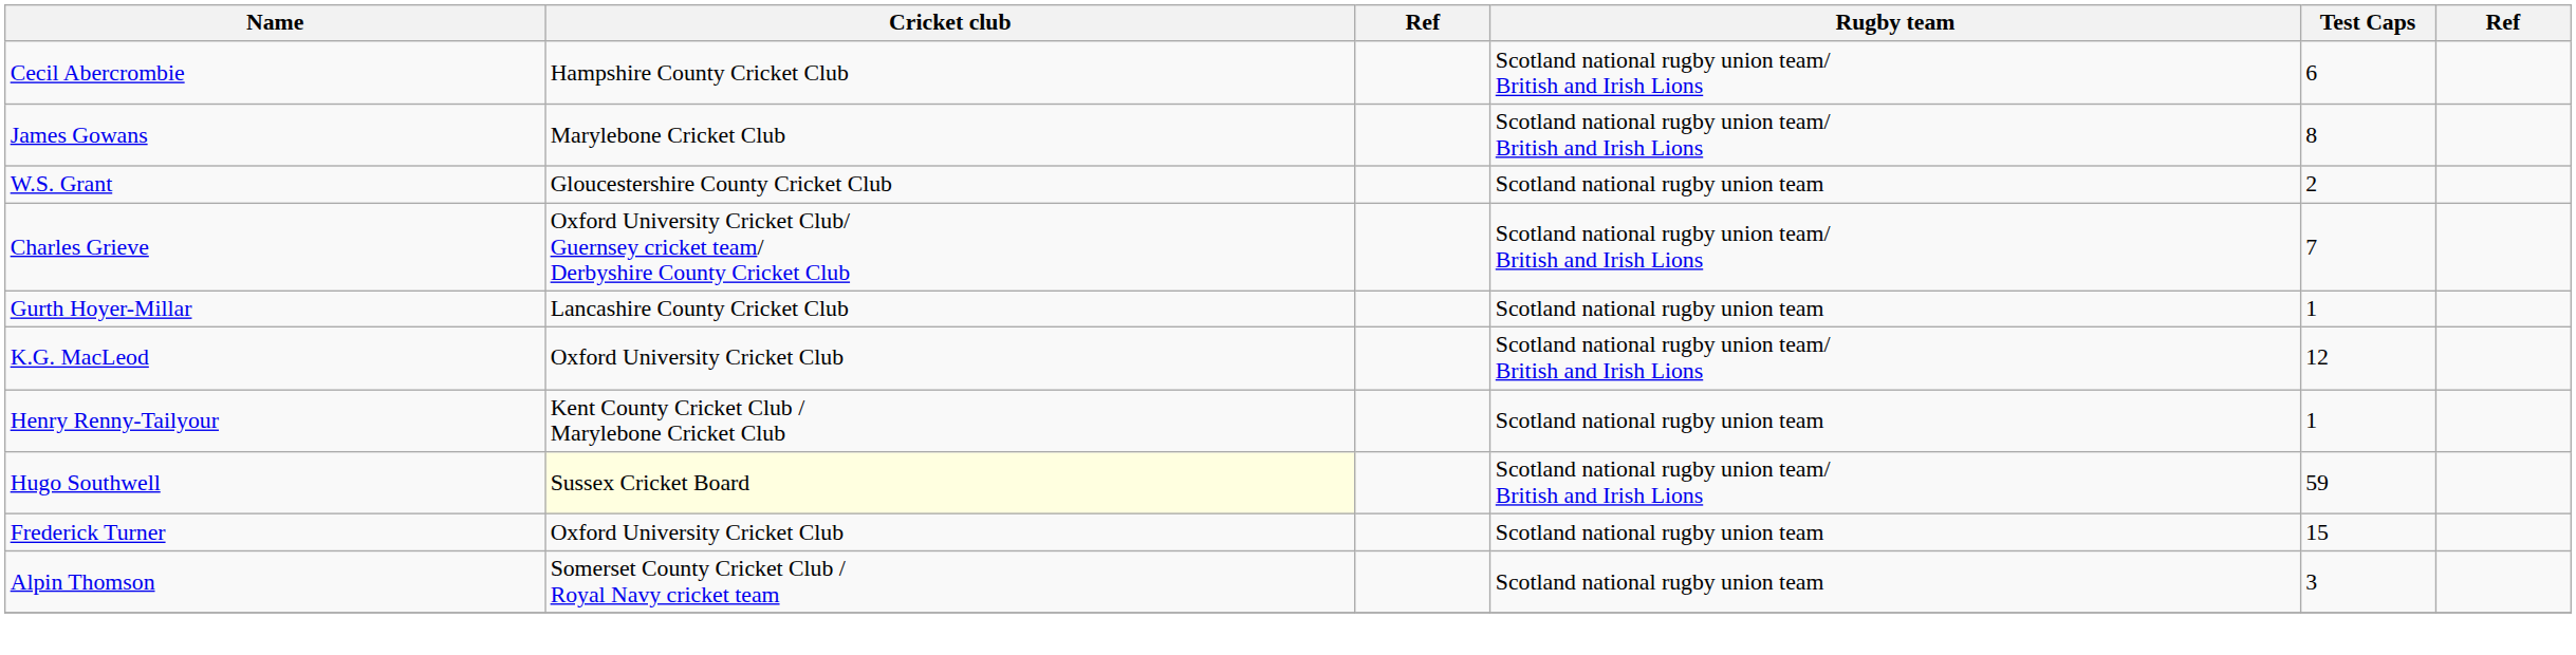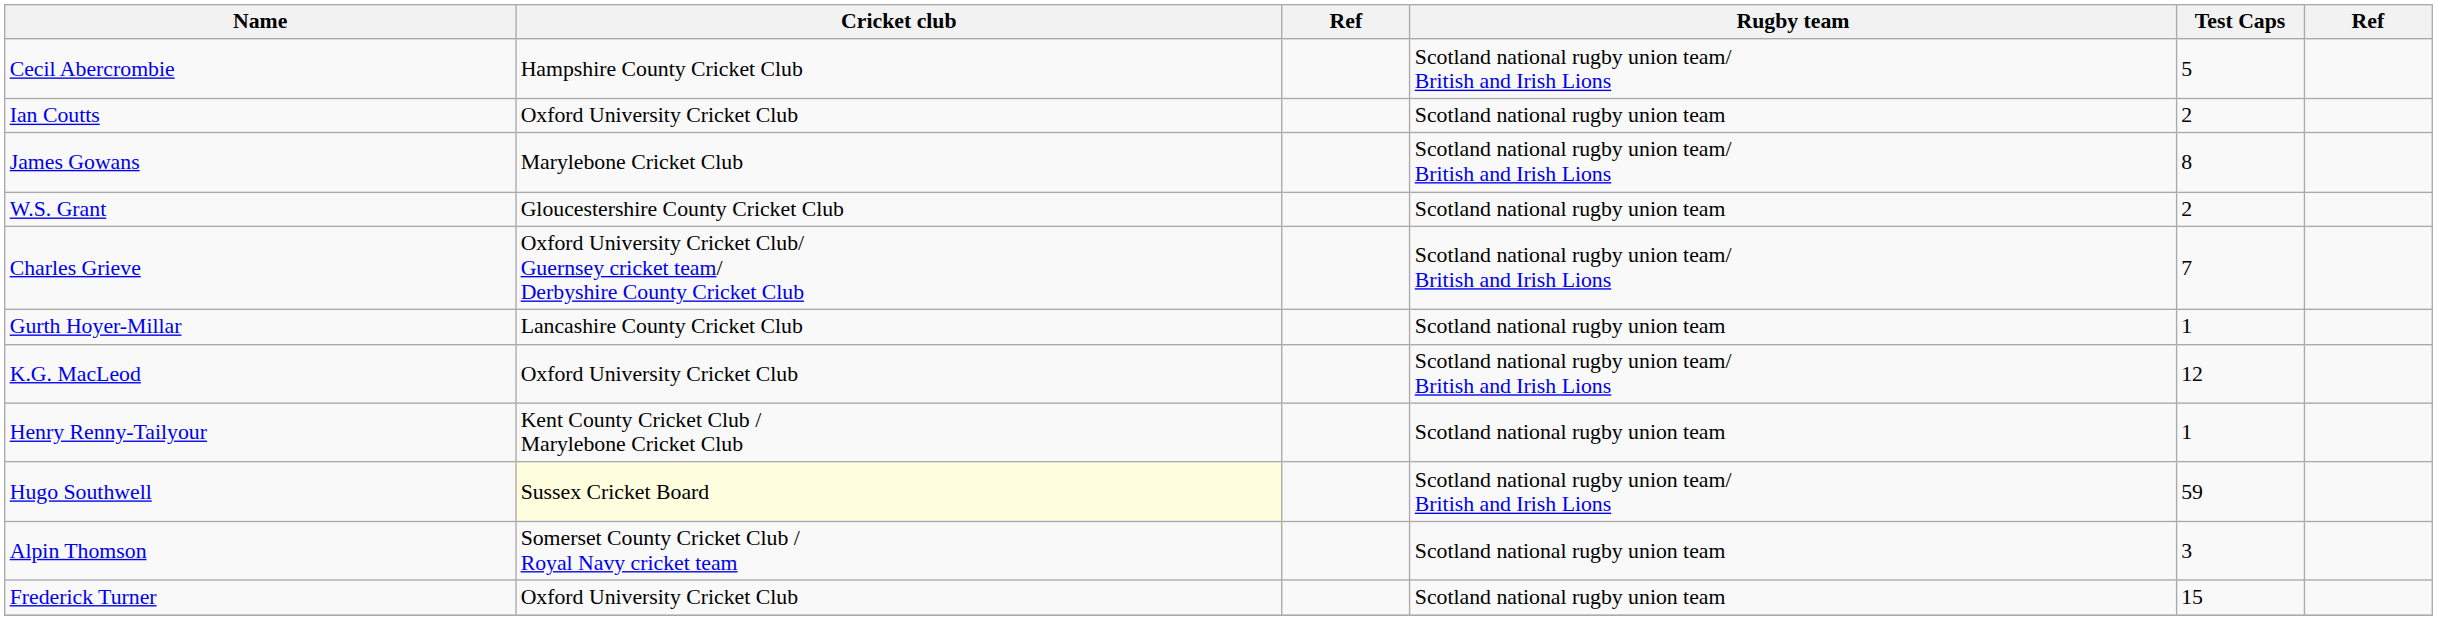Cecil Abercrombie | Test Caps: 6 -> 5
+ row: Ian Coutts | Oxford University Cricket Club | Scotland national rugby union team | 2
rows swapped: Alpin Thomson <-> Frederick Turner
